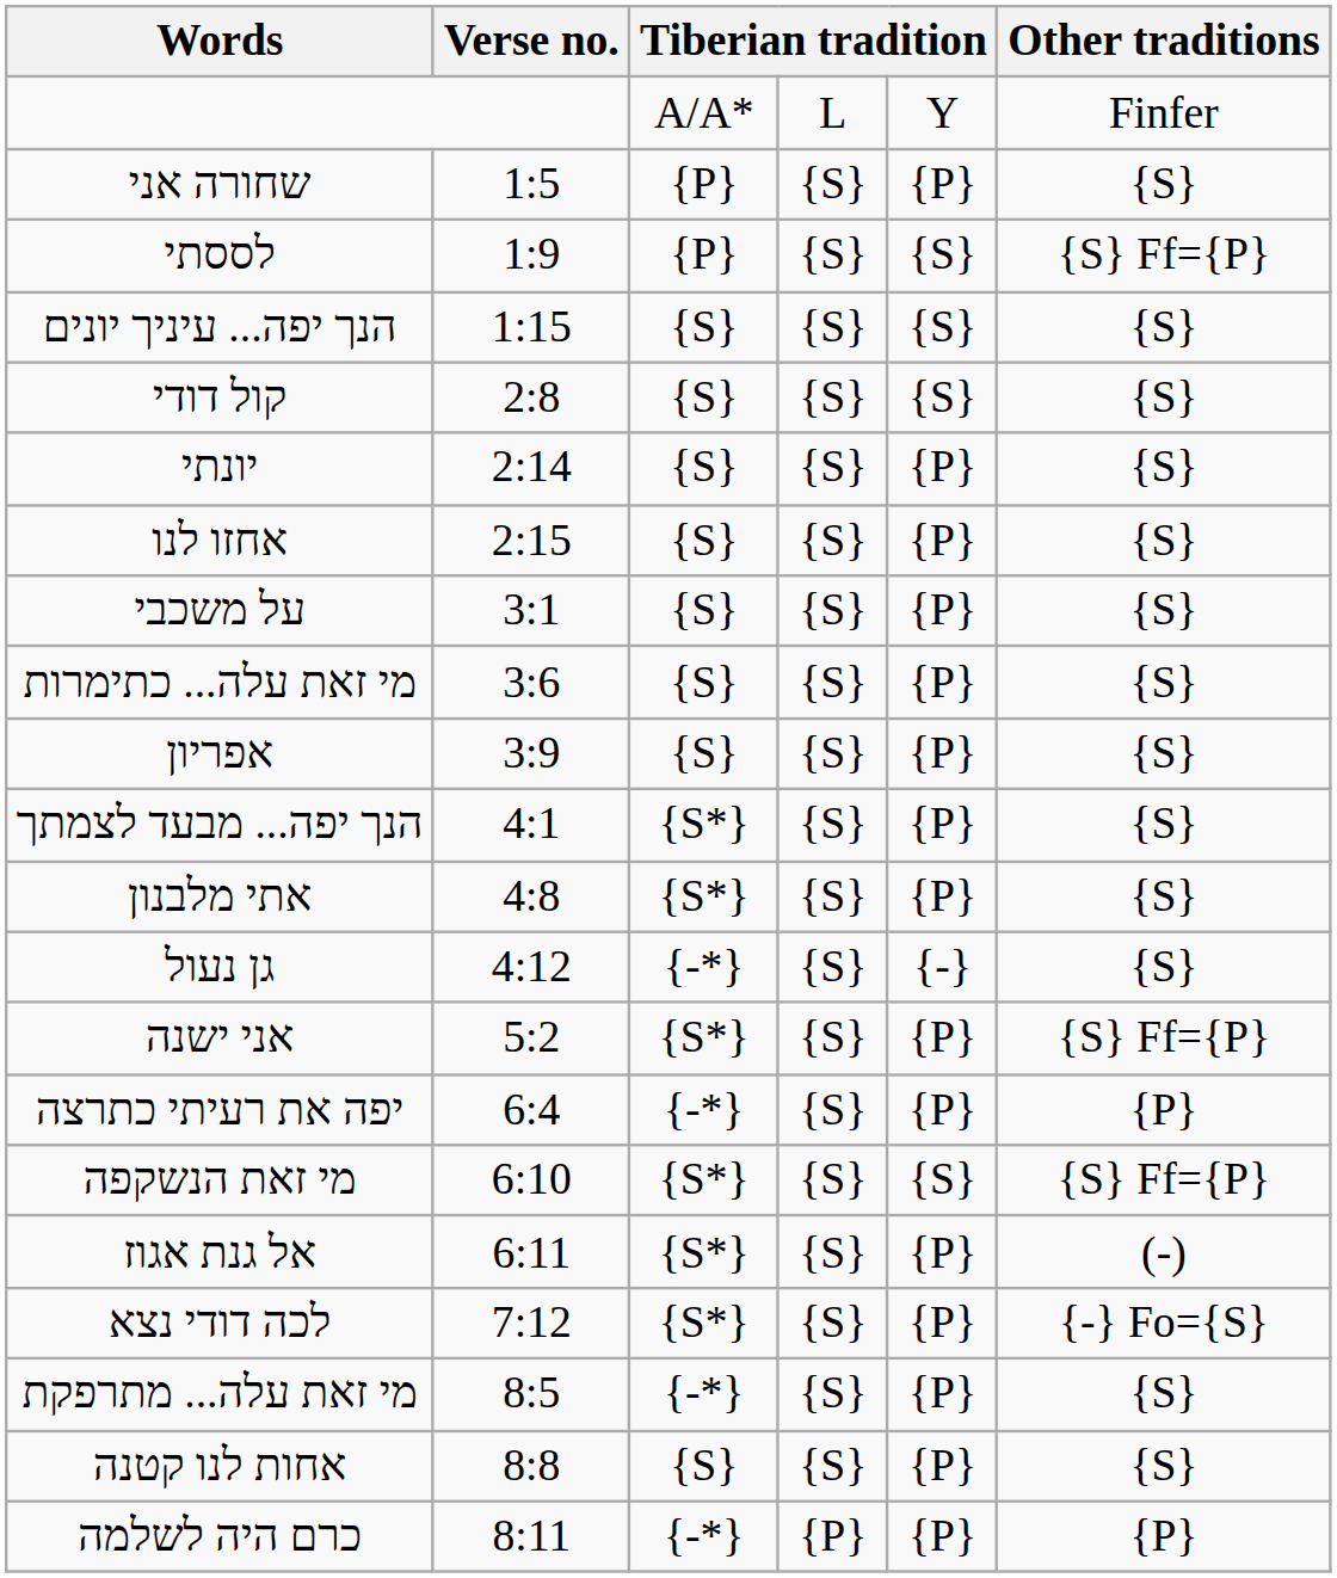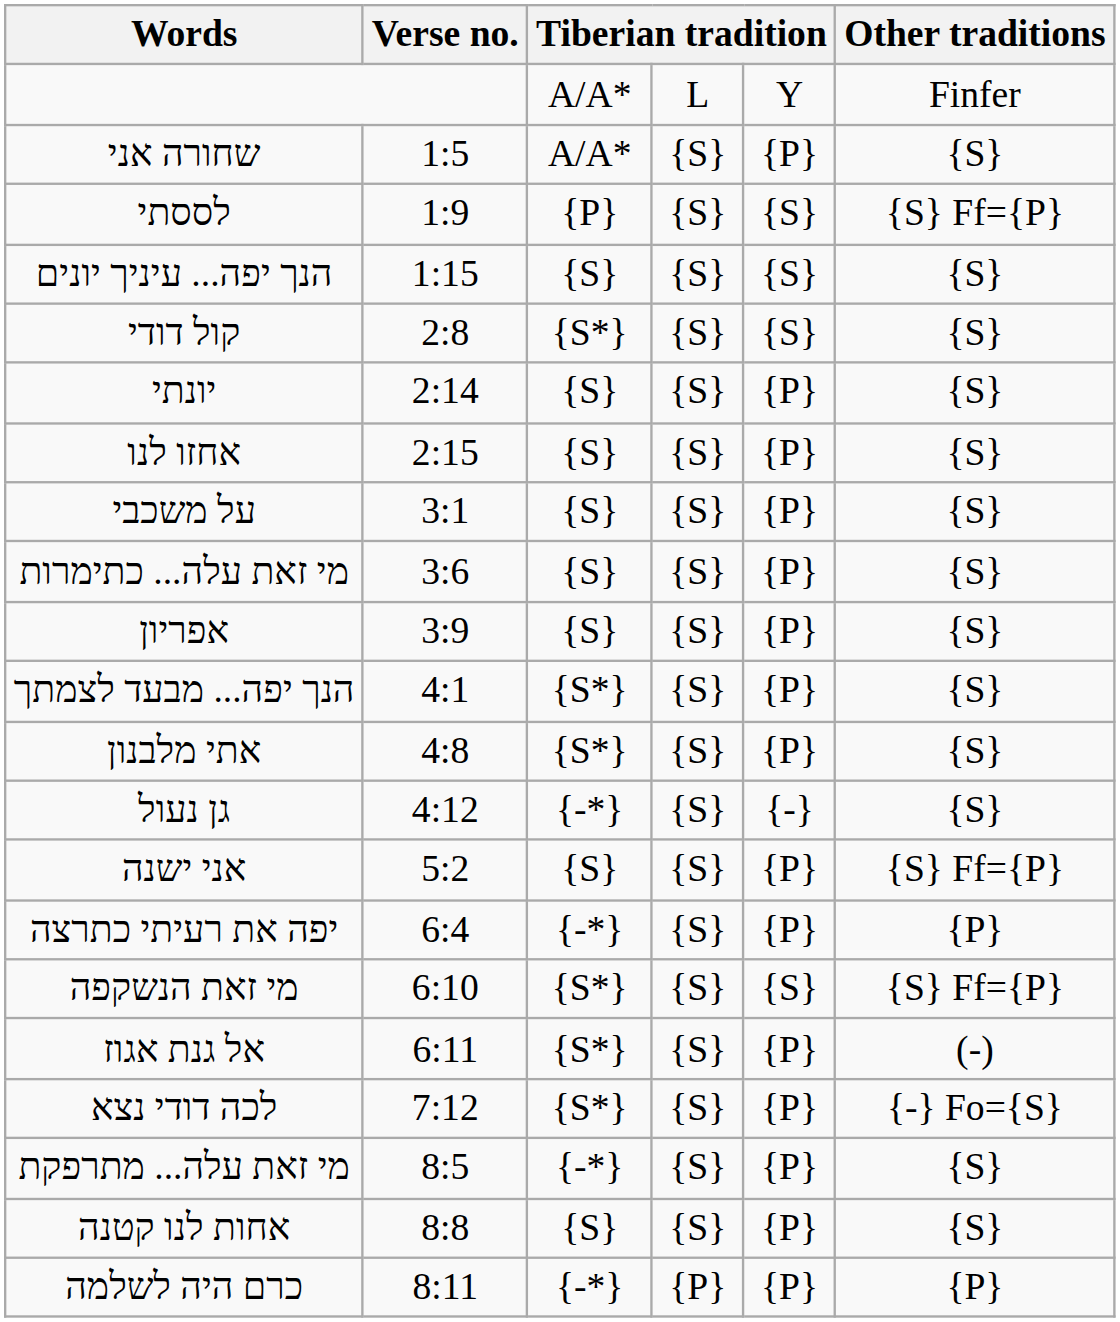שחורה אני | column 3: {P} -> A/A*
קול דודי | column 3: {S} -> {S*}
אני ישנה | column 3: {S*} -> {S}
